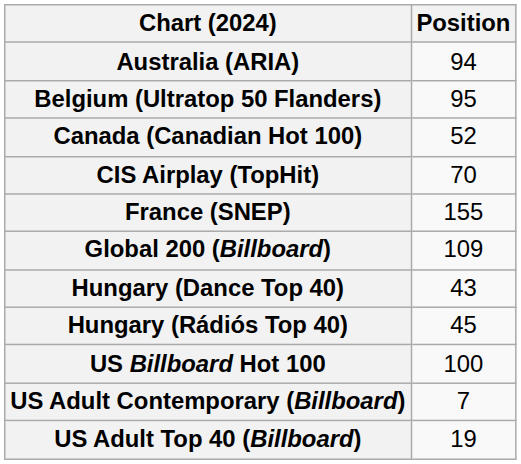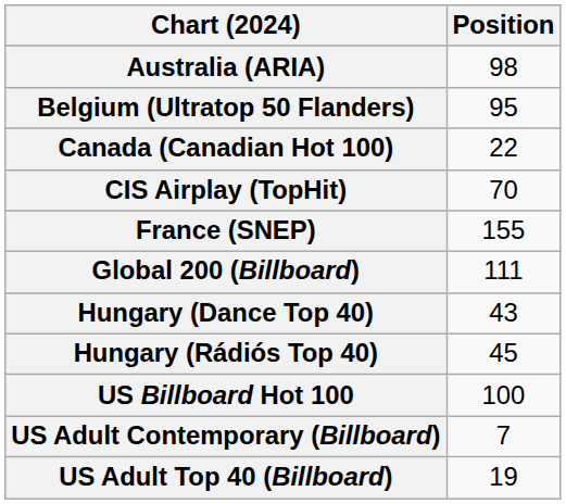Australia (ARIA) | Position: 94 -> 98
Canada (Canadian Hot 100) | Position: 52 -> 22
Global 200 (Billboard) | Position: 109 -> 111
